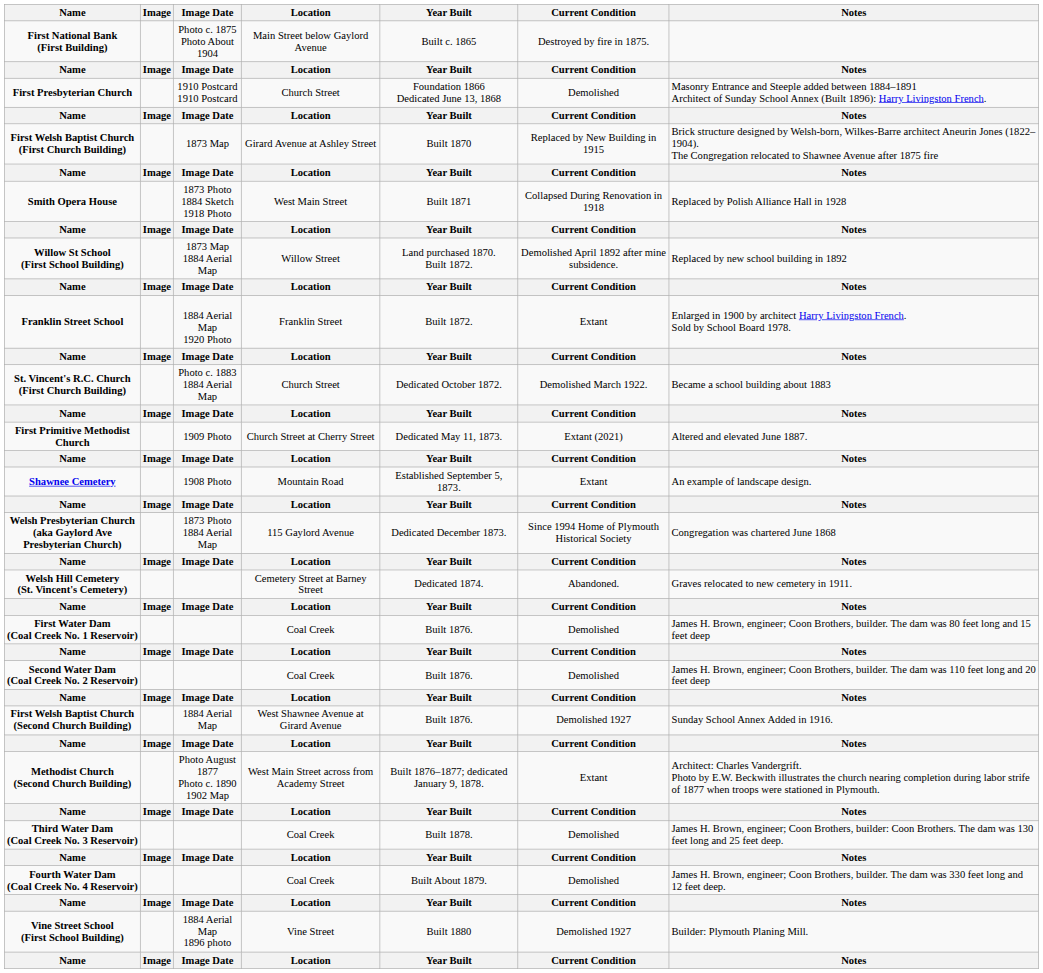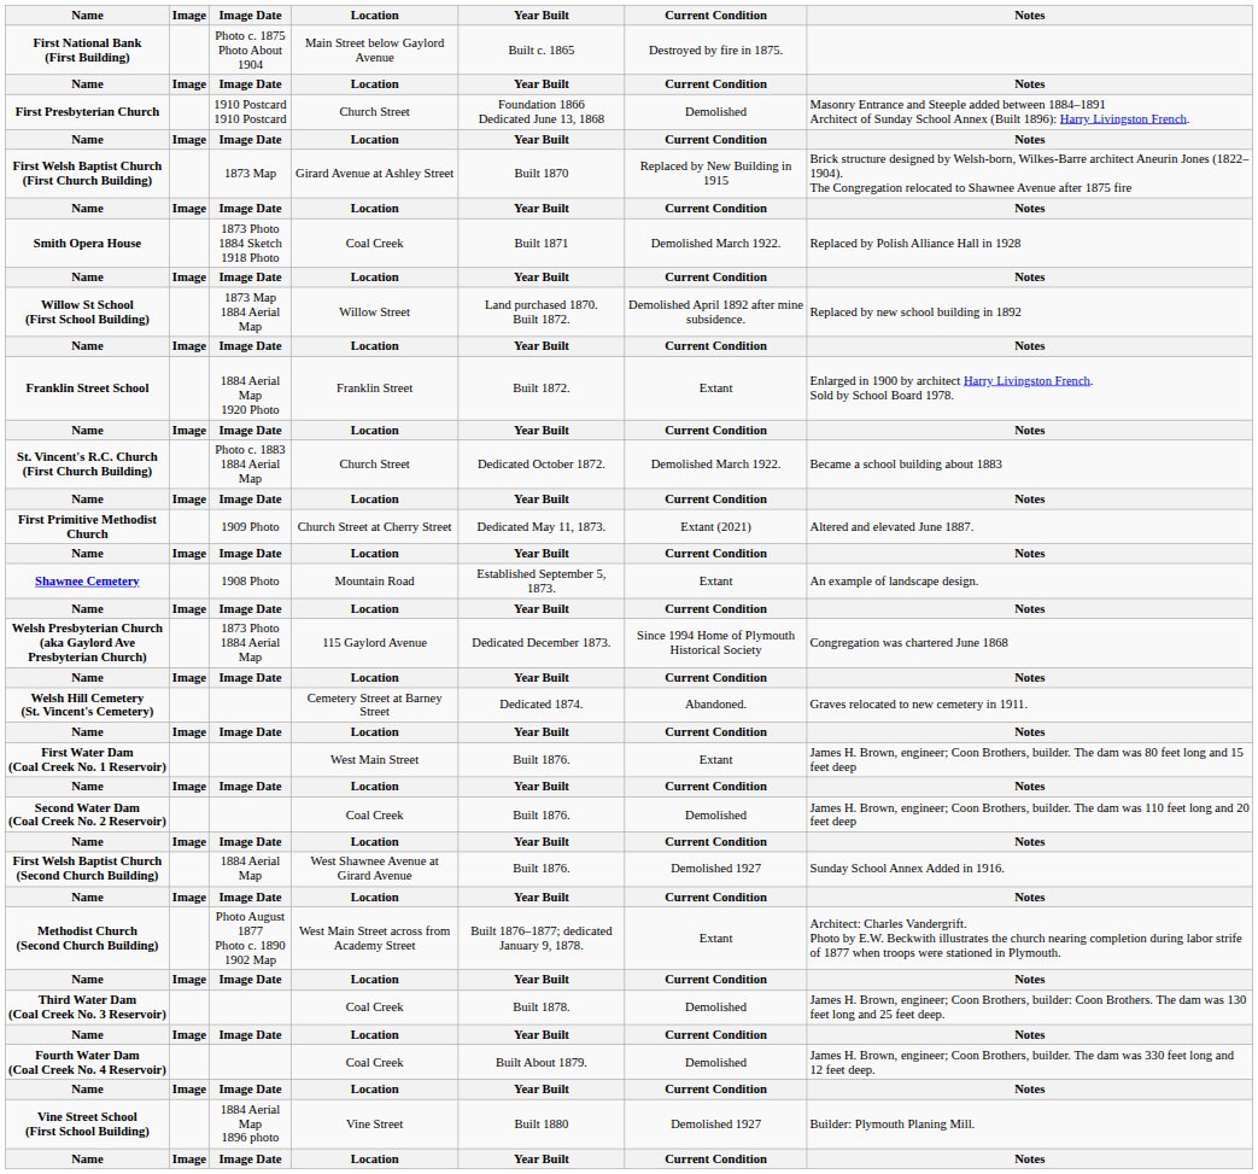Smith Opera House | Location: West Main Street -> Coal Creek
Smith Opera House | Current Condition: Collapsed During Renovation in 1918 -> Demolished March 1922.
First Water Dam (Coal Creek No. 1 Reservoir) | Location: Coal Creek -> West Main Street
First Water Dam (Coal Creek No. 1 Reservoir) | Current Condition: Demolished -> Extant
